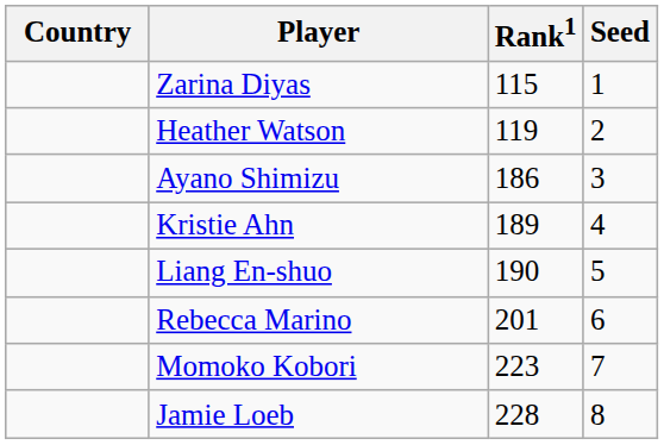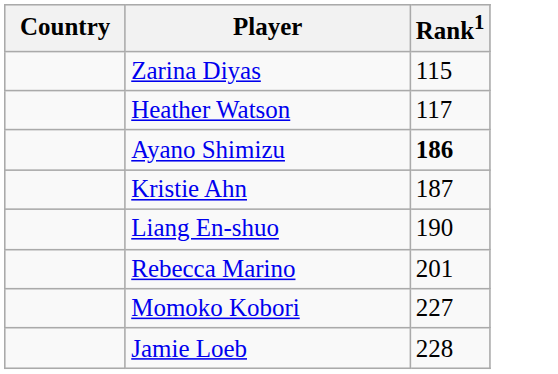- column: Seed | 1 | 2 | 3 | 4 | 5 | 6 | 7 | 8
Heather Watson | Rank1: 119 -> 117
Ayano Shimizu | Rank1: normal -> bold
Kristie Ahn | Rank1: 189 -> 187
Momoko Kobori | Rank1: 223 -> 227
